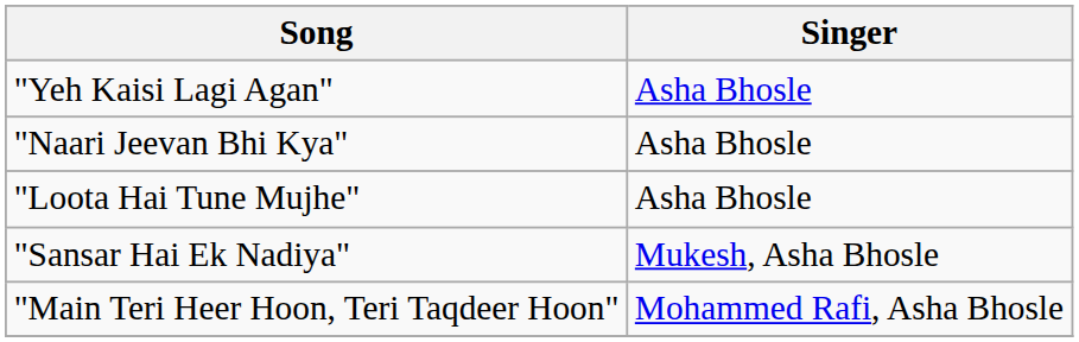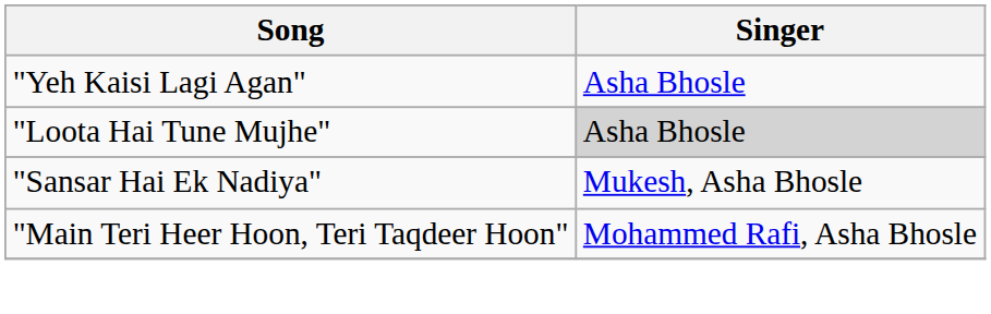- row: "Naari Jeevan Bhi Kya" | Asha Bhosle
"Loota Hai Tune Mujhe" | Singer: no background -> lightgrey background
